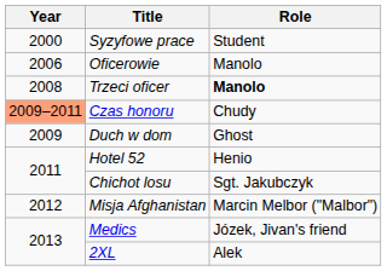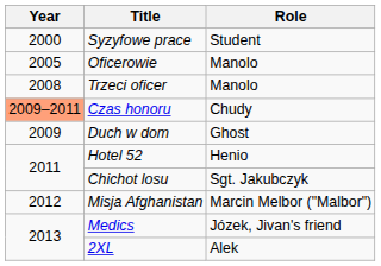Oficerowie | Year: 2006 -> 2005
Trzeci oficer | Role: bold -> normal
